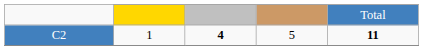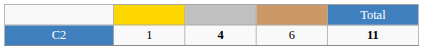C2 | column 4: 5 -> 6
